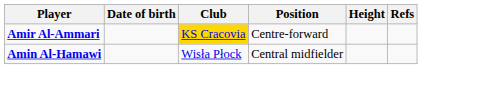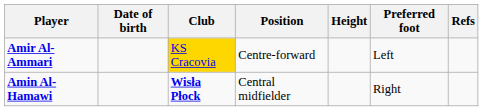+ column: Preferred foot | Left | Right
Amin Al-Hamawi | Club: normal -> bold
